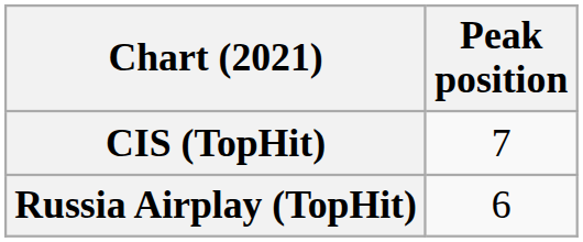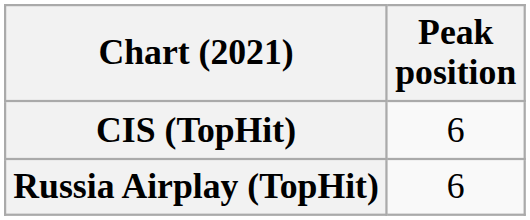CIS (TopHit) | Peak position: 7 -> 6
